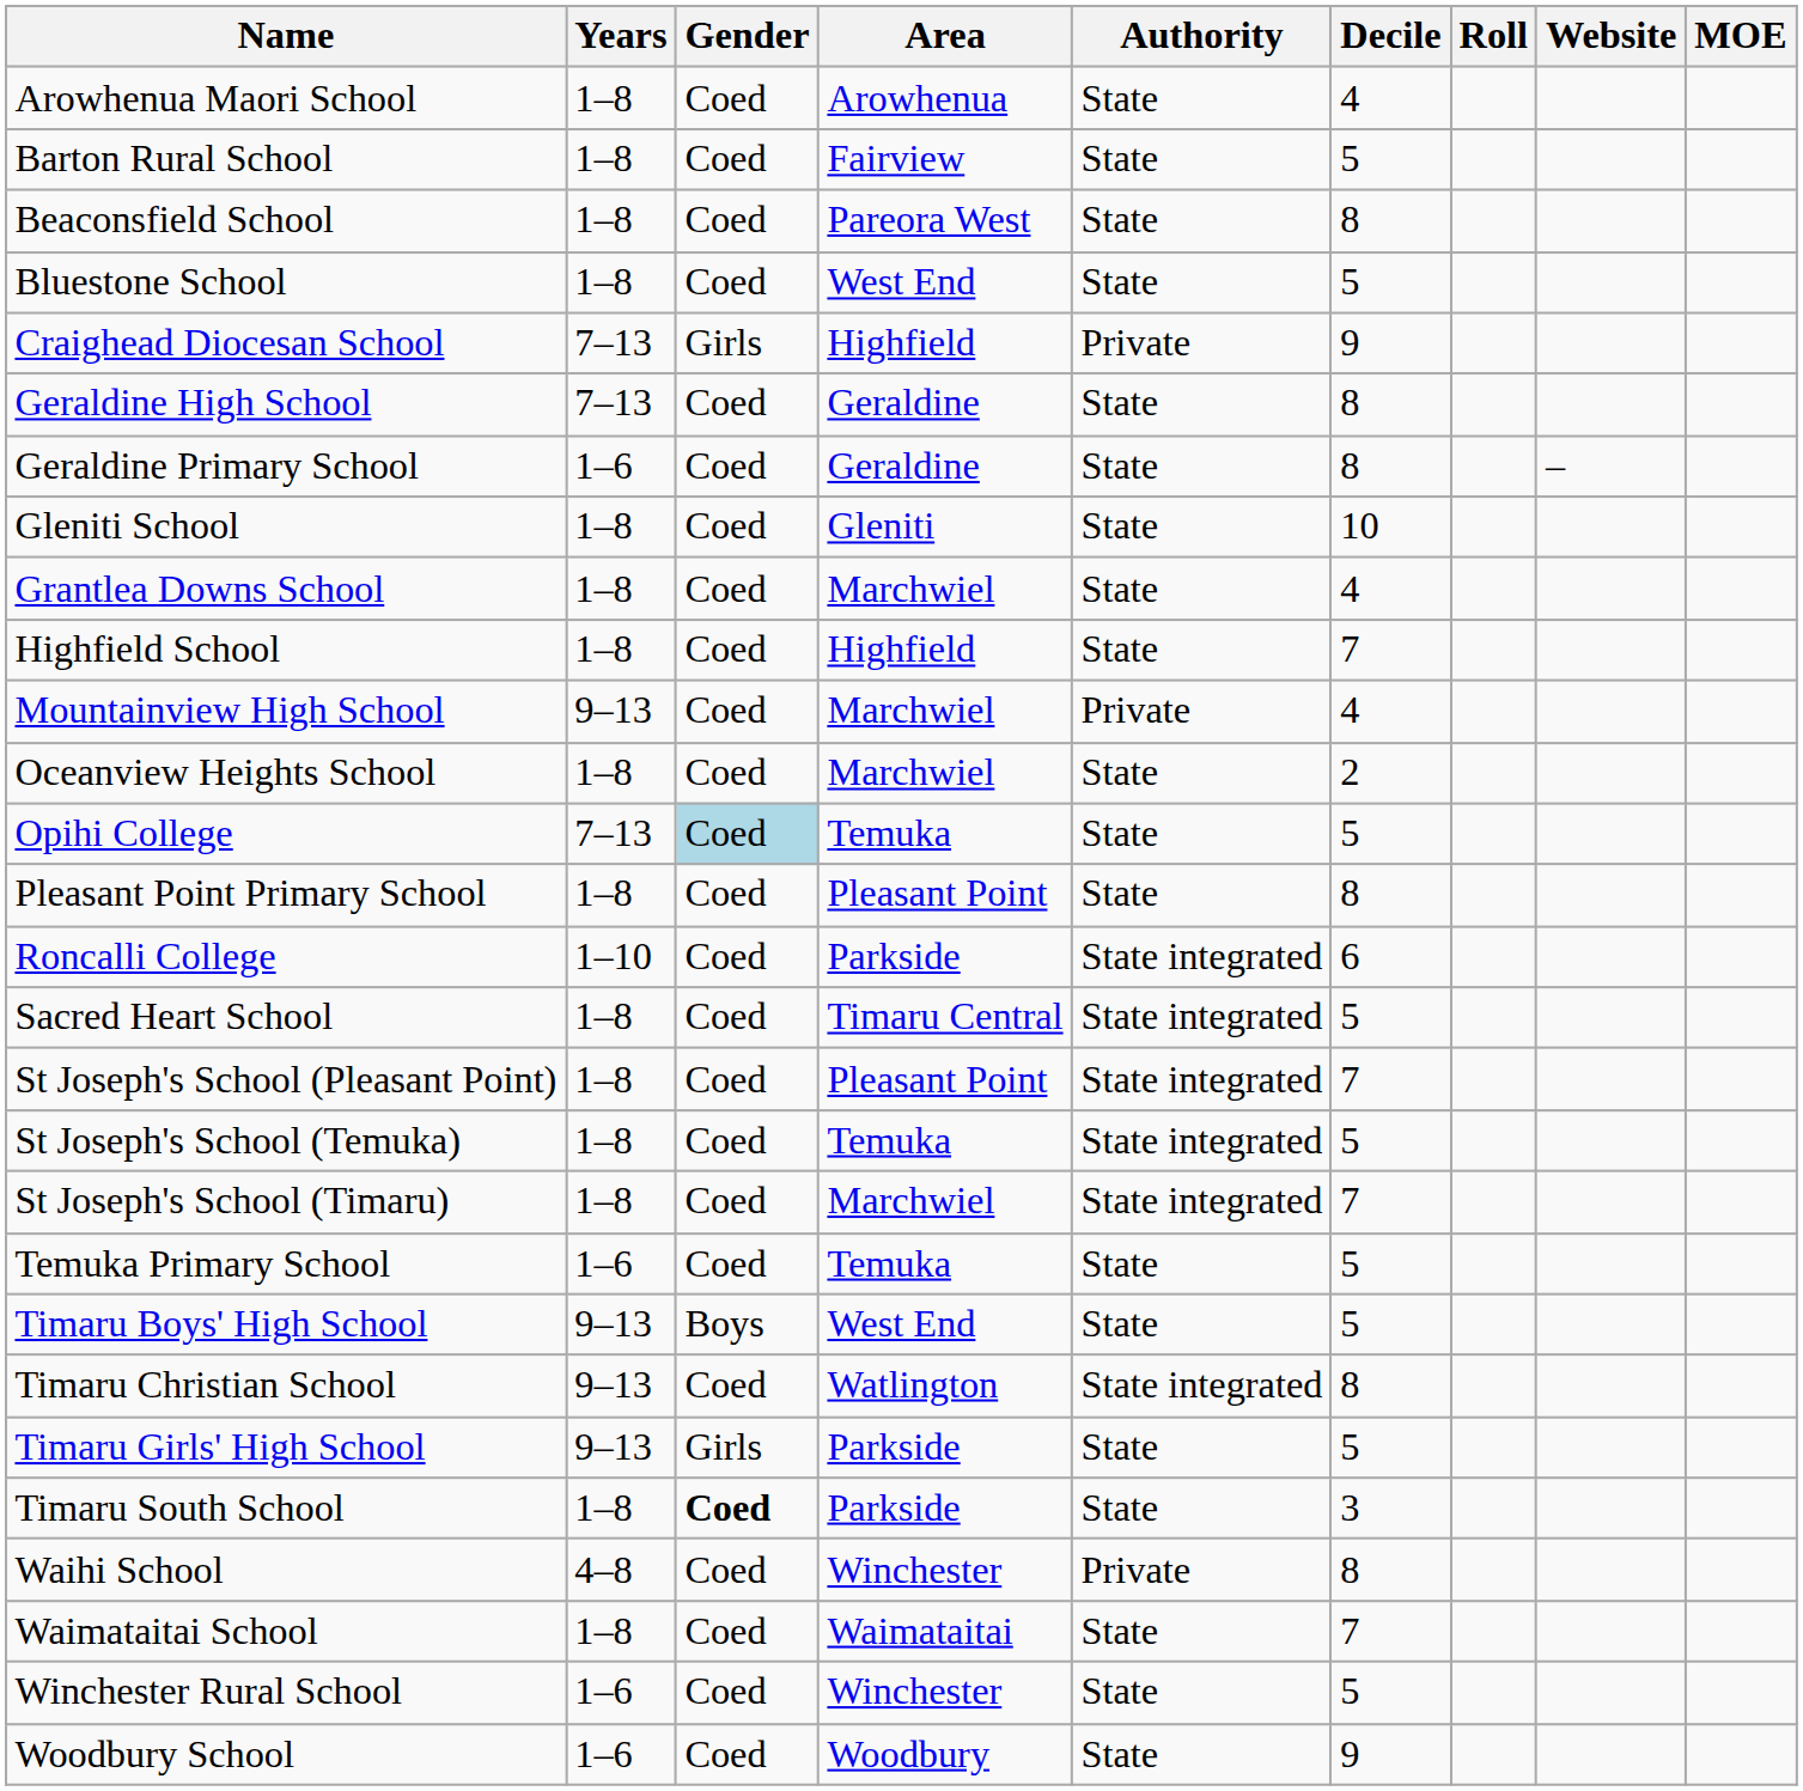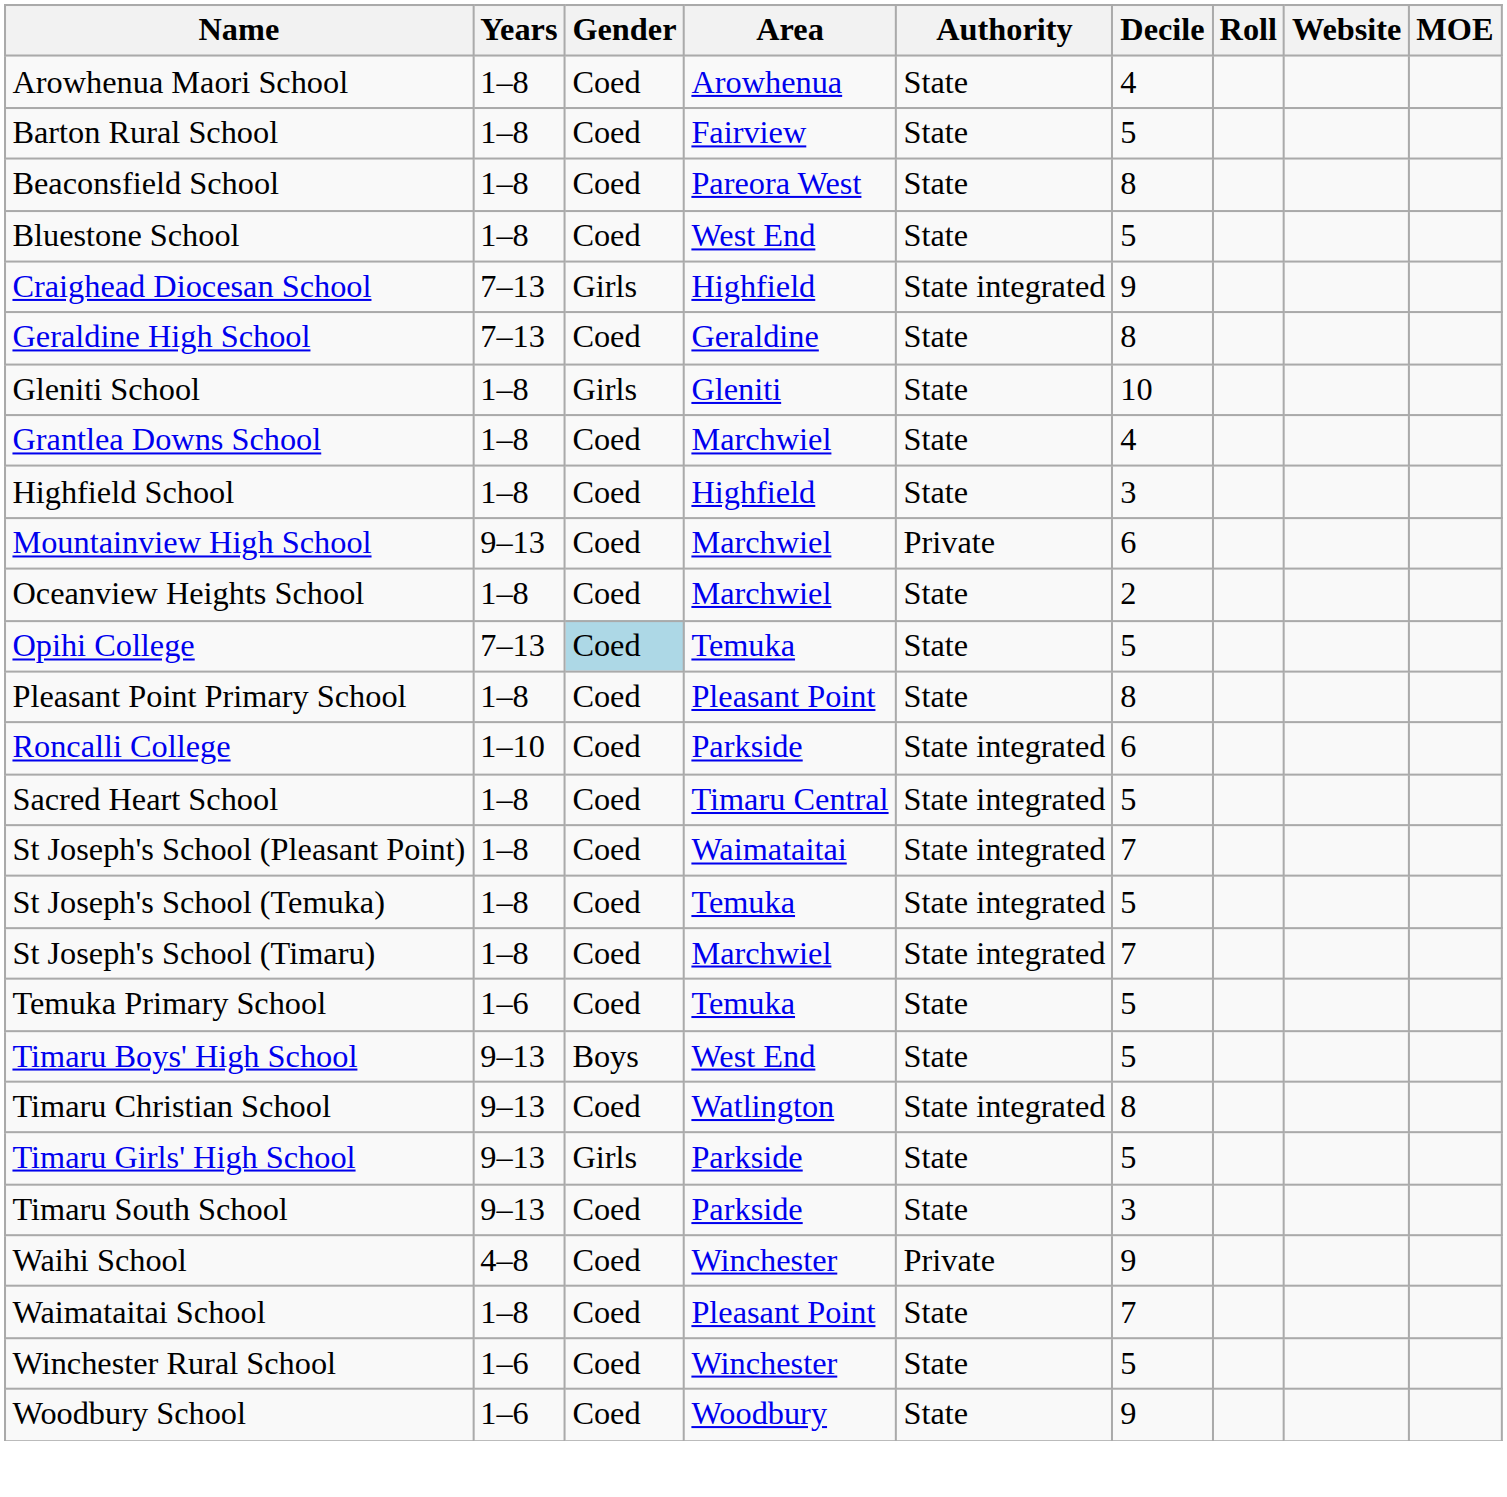Craighead Diocesan School | Authority: Private -> State integrated
- row: Geraldine Primary School | 1–6 | Coed | Geraldine | State | 8 | –
Gleniti School | Gender: Coed -> Girls
Highfield School | Decile: 7 -> 3
Mountainview High School | Decile: 4 -> 6
St Joseph's School (Pleasant Point) | Area: Pleasant Point -> Waimataitai
Timaru South School | Years: 1–8 -> 9–13
Timaru South School | Gender: bold -> normal
Waihi School | Decile: 8 -> 9
Waimataitai School | Area: Waimataitai -> Pleasant Point
